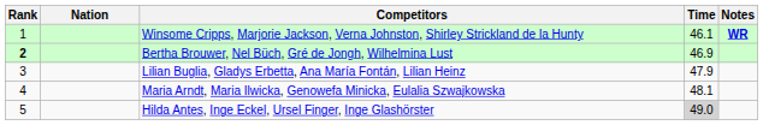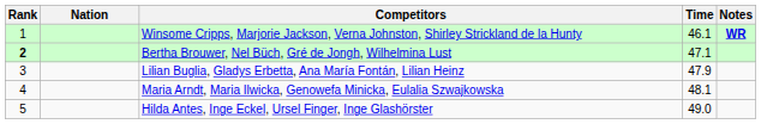Bertha Brouwer, Nel Büch, Gré de Jongh, Wilhelmina Lust | Time: 46.9 -> 47.1
Hilda Antes, Inge Eckel, Ursel Finger, Inge Glashörster | Time: lightgrey background -> no background
